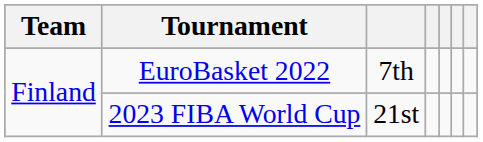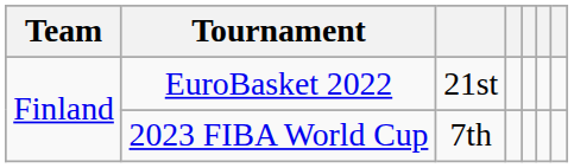EuroBasket 2022 | column 3: 7th -> 21st
2023 FIBA World Cup | column 3: 21st -> 7th
